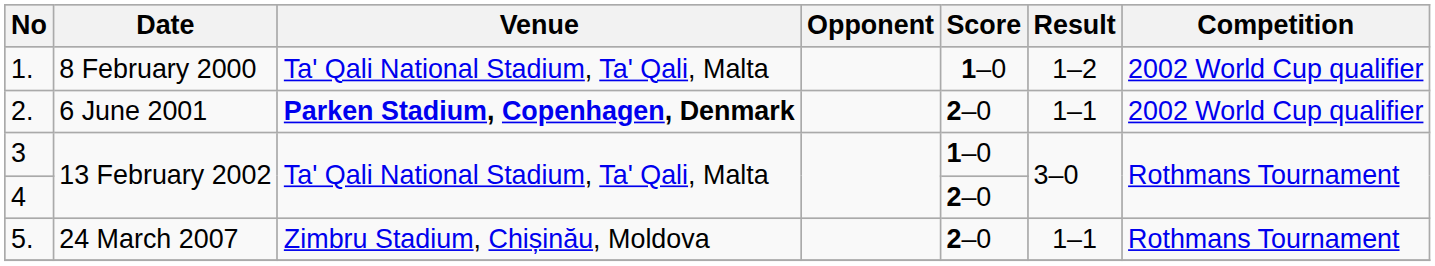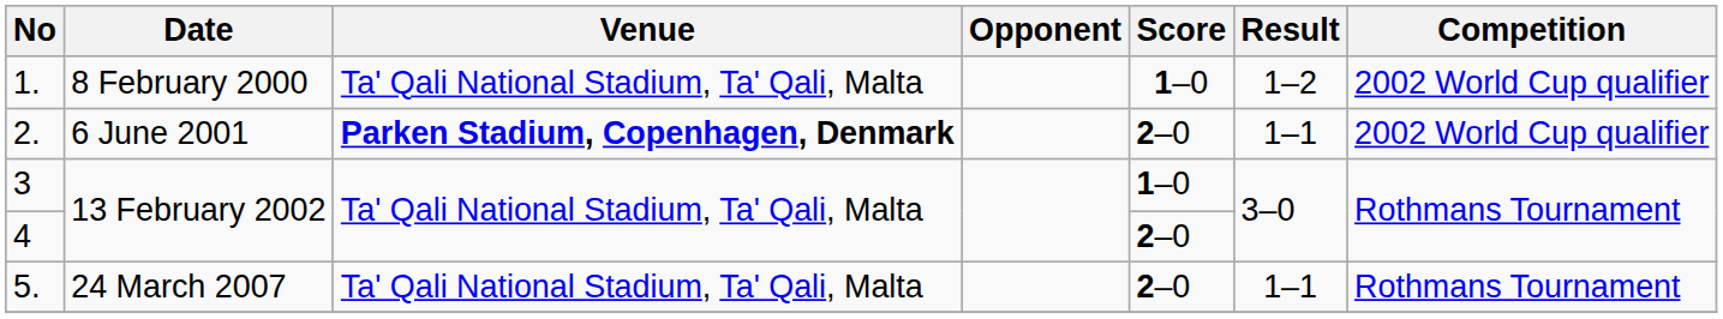5. | Venue: Zimbru Stadium, Chișinău, Moldova -> Ta' Qali National Stadium, Ta' Qali, Malta
